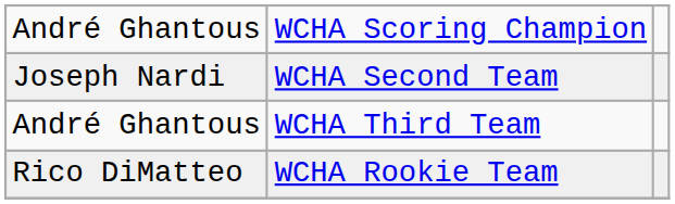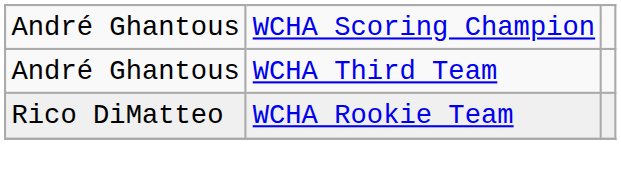- row: Joseph Nardi | WCHA Second Team
